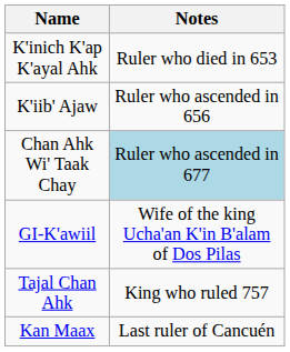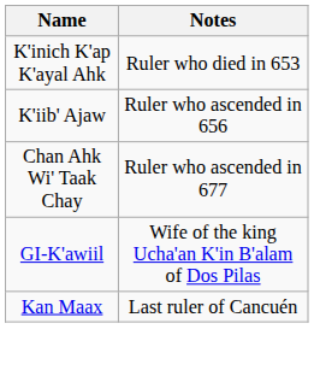Chan Ahk Wi' Taak Chay | Notes: lightblue background -> no background
- row: Tajal Chan Ahk | King who ruled 757
